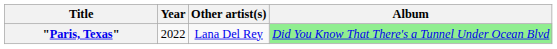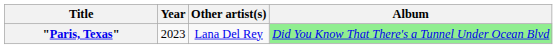"Paris, Texas" | Year: 2022 -> 2023
